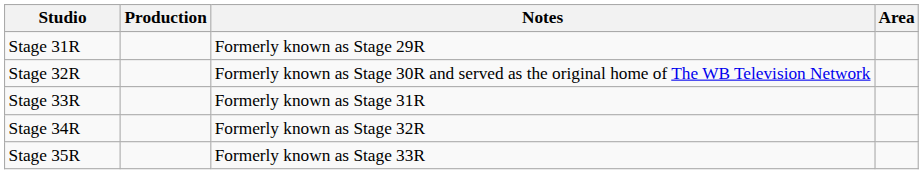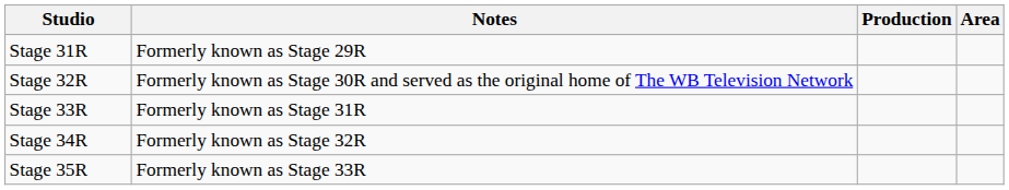columns swapped: Production <-> Notes
